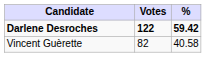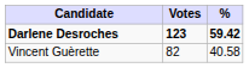Darlene Desroches | Votes: 122 -> 123
